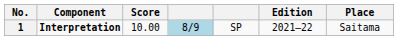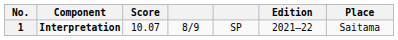1 | Score: 10.00 -> 10.07
1 | column 4: lightblue background -> no background
